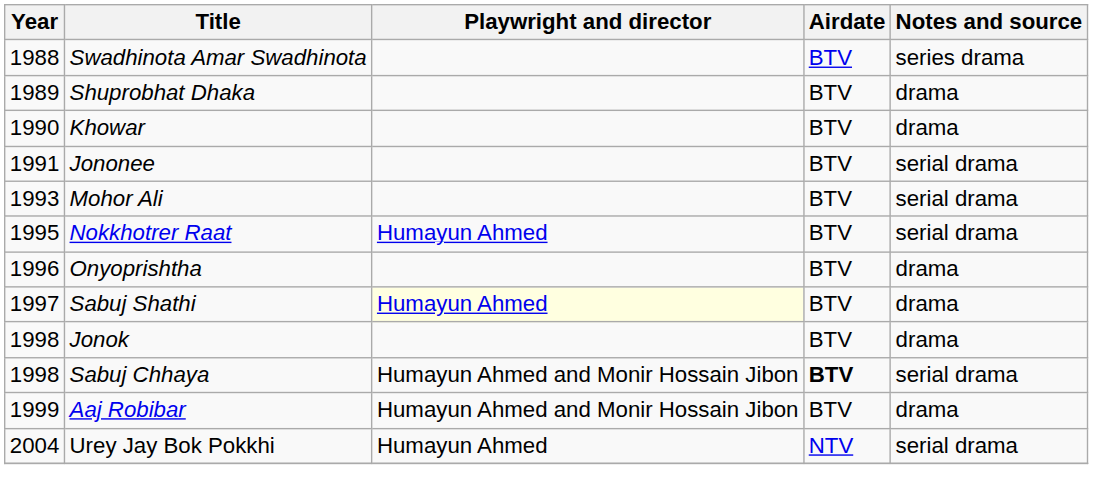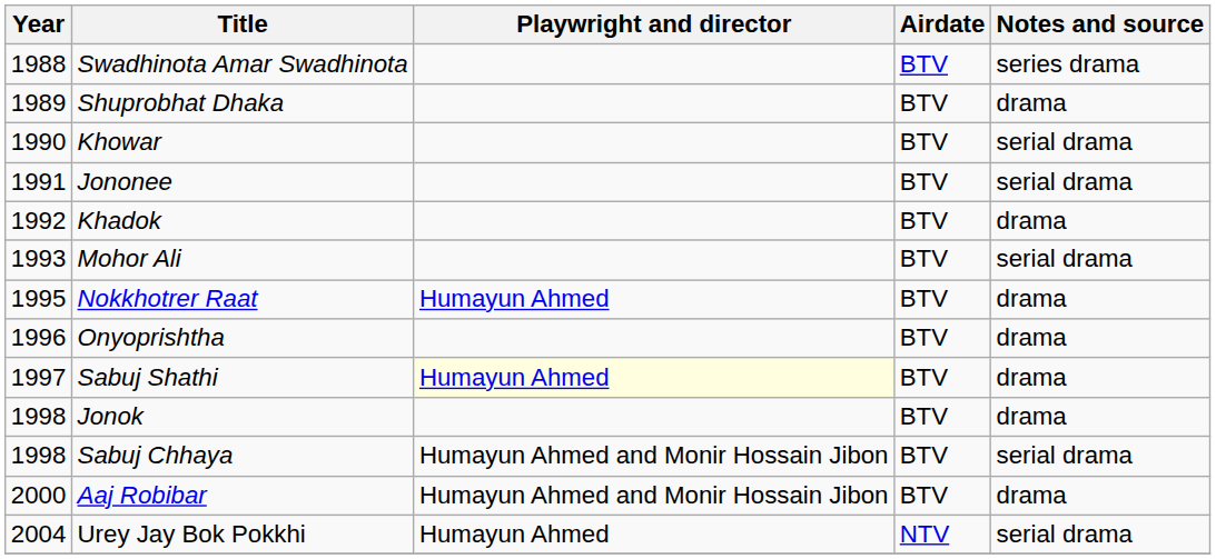Khowar | Notes and source: drama -> serial drama
+ row: 1992 | Khadok | BTV | drama
Nokkhotrer Raat | Notes and source: serial drama -> drama
Sabuj Chhaya | Airdate: bold -> normal
Aaj Robibar | Year: 1999 -> 2000
